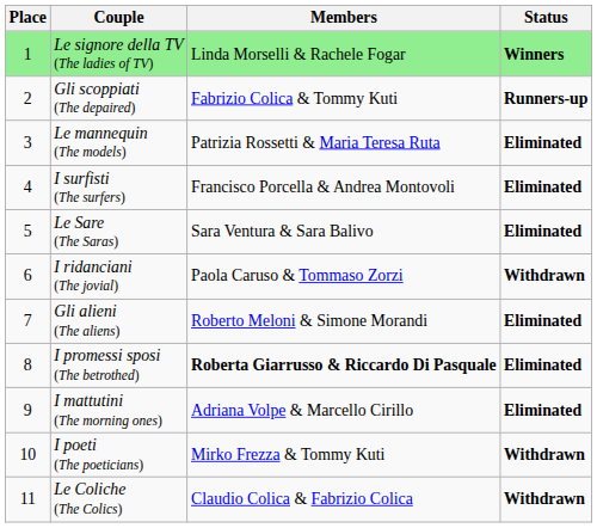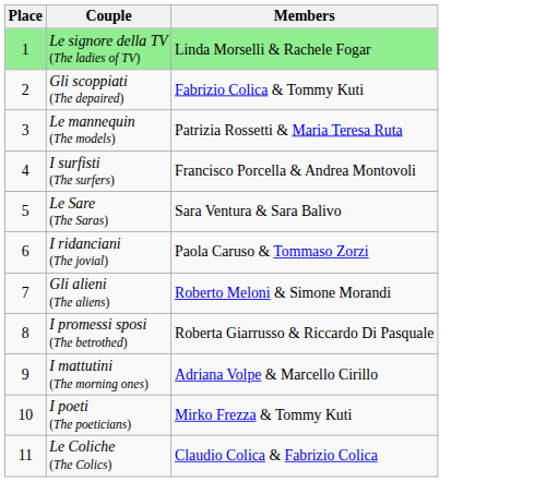- column: Status | Winners | Runners-up | Eliminated | Eliminated | Eliminated | Withdrawn | Eliminated | Eliminated | Eliminated | Withdrawn | Withdrawn
I promessi sposi (The betrothed) | Members: bold -> normal
